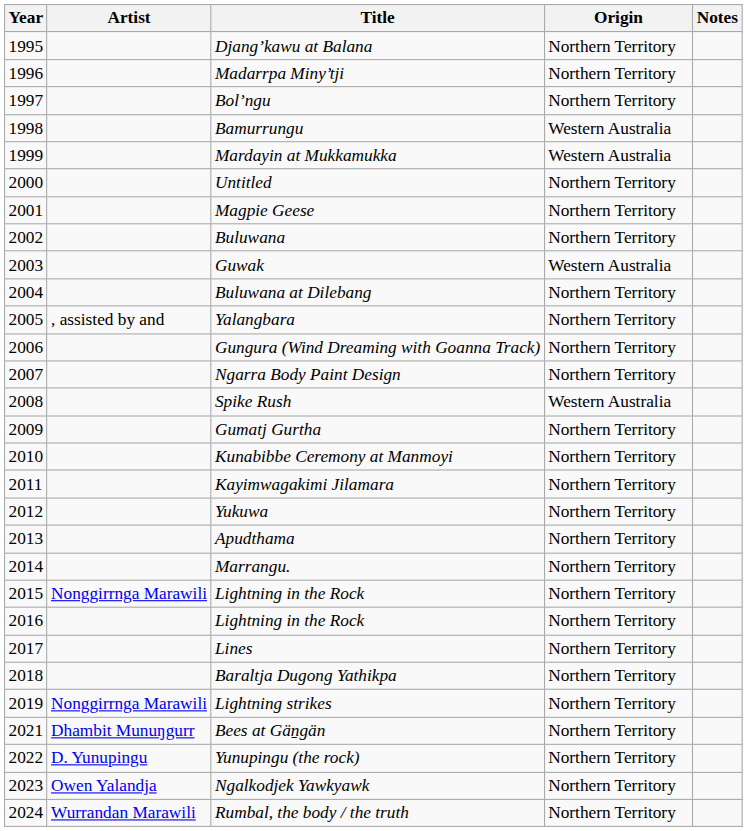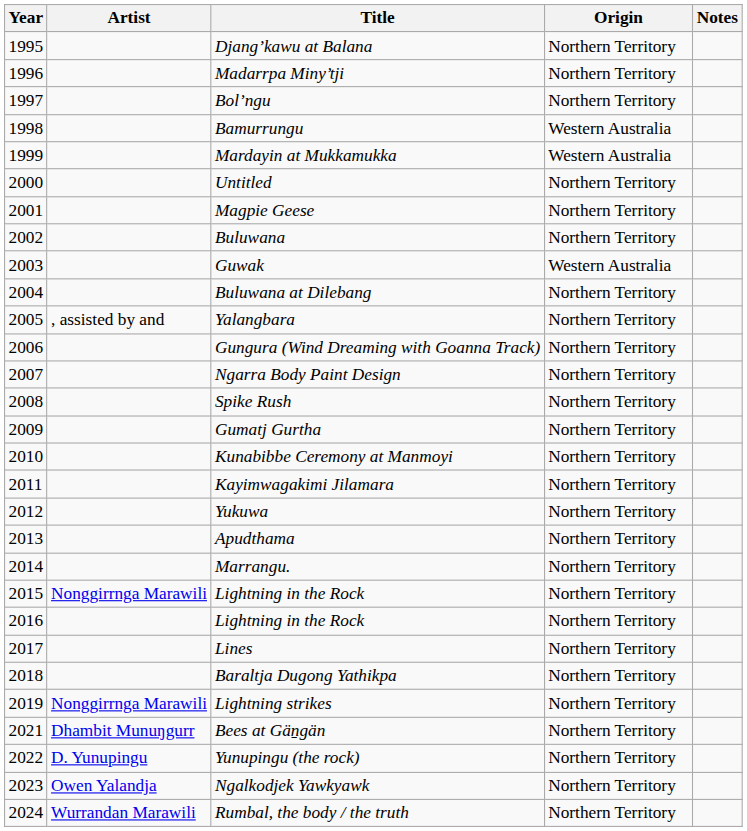Spike Rush | Origin: Western Australia -> Northern Territory
